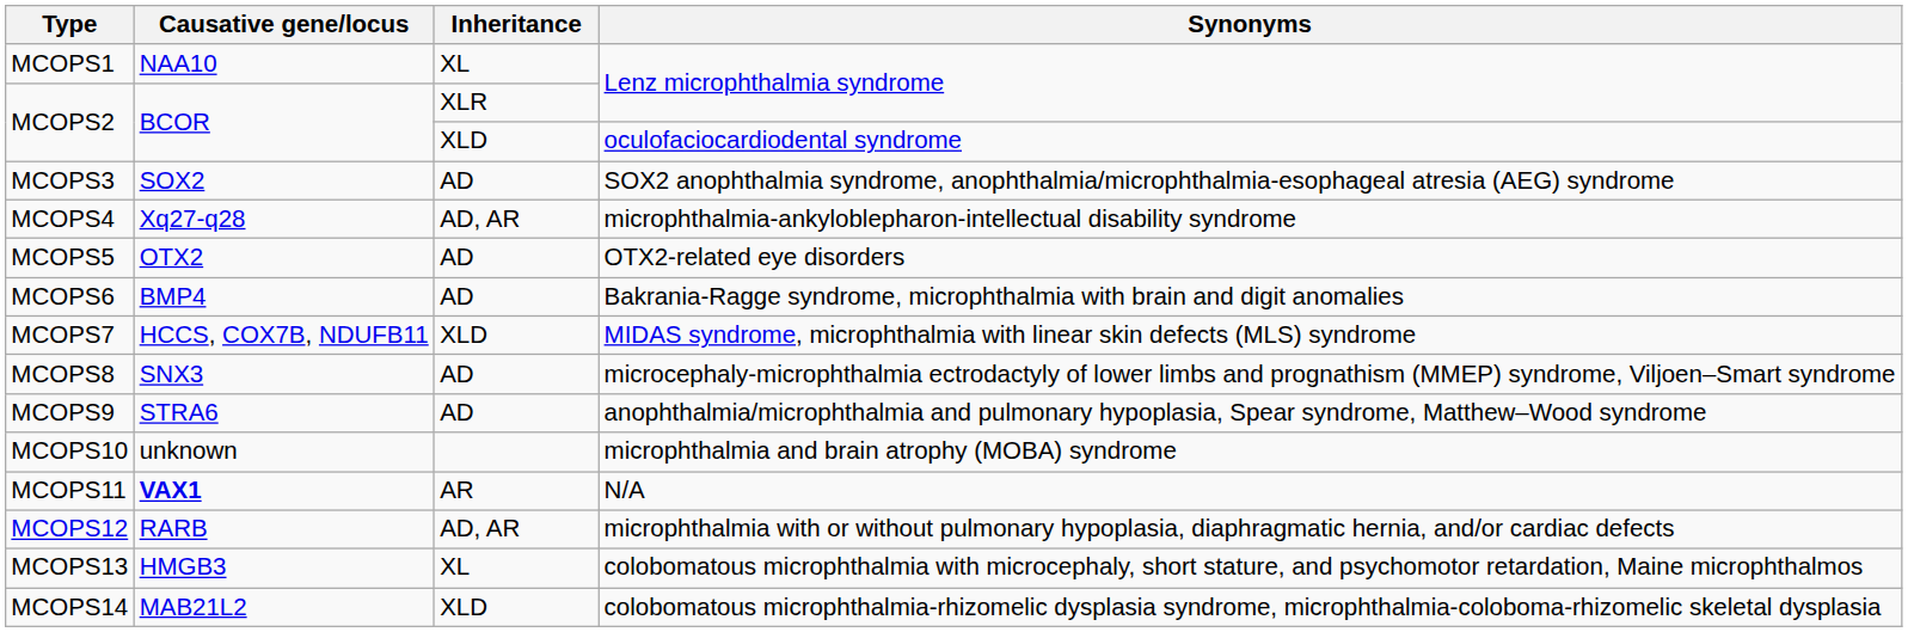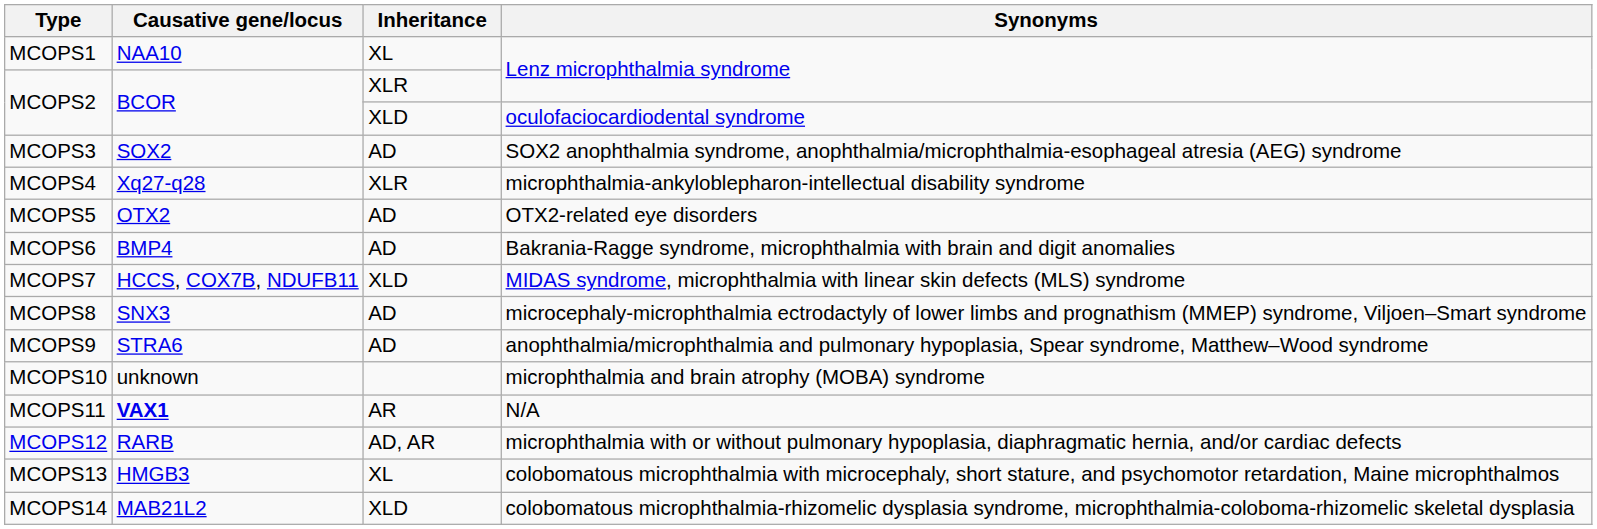MCOPS4 | Inheritance: AD, AR -> XLR
